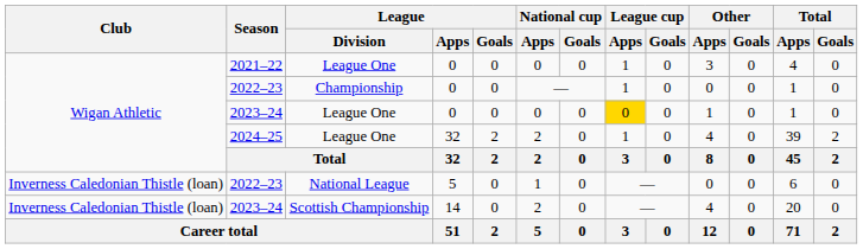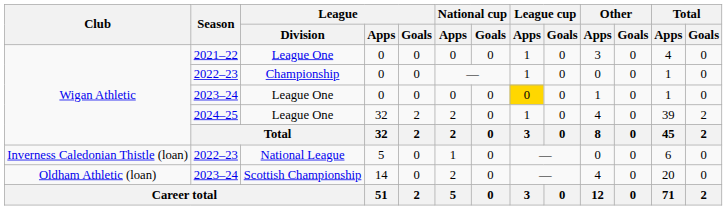2023–24 / Scottish Championship | Club: Inverness Caledonian Thistle (loan) -> Oldham Athletic (loan)
